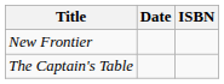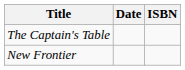rows swapped: New Frontier <-> The Captain's Table
